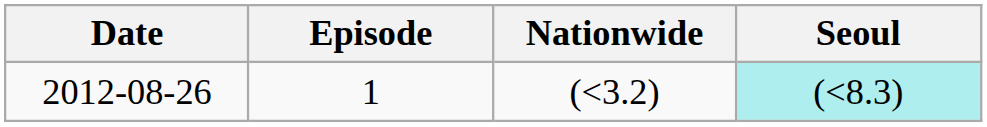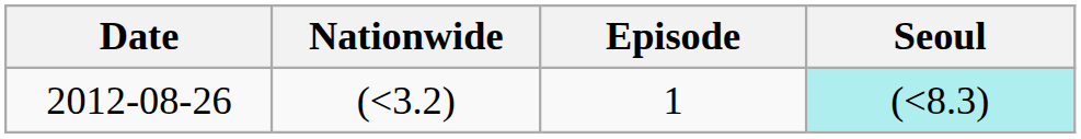columns swapped: Episode <-> Nationwide
